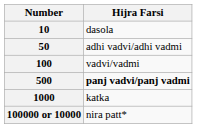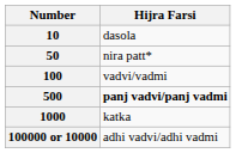50 | Hijra Farsi: adhi vadvi/adhi vadmi -> nira patt*
100000 or 10000 | Hijra Farsi: nira patt* -> adhi vadvi/adhi vadmi
